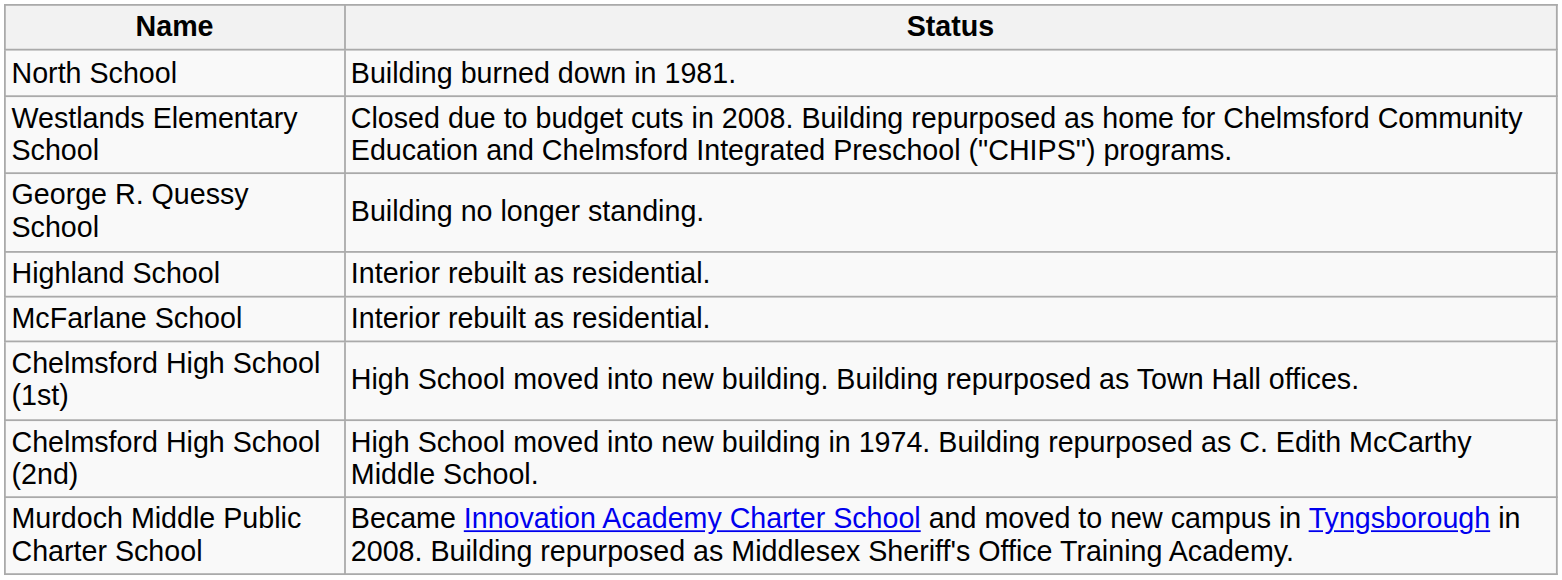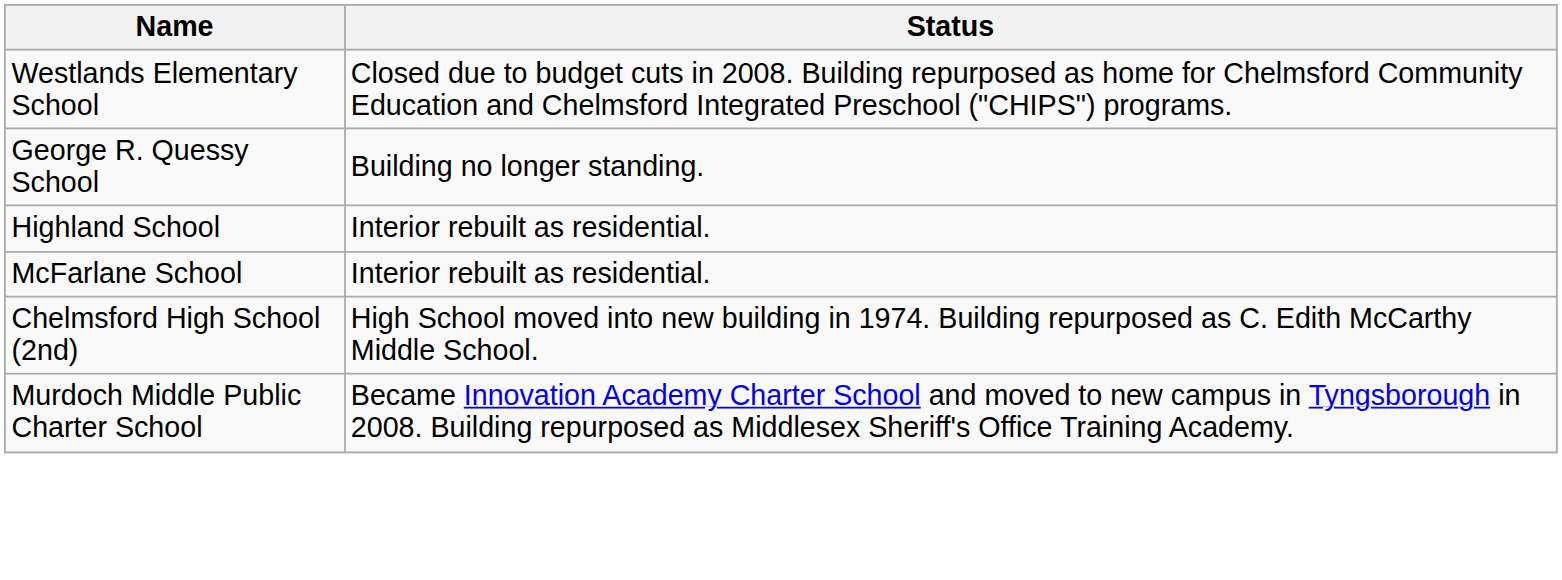- row: North School | Building burned down in 1981.
- row: Chelmsford High School (1st) | High School moved into new building. Building repurposed as Town Hall offices.
